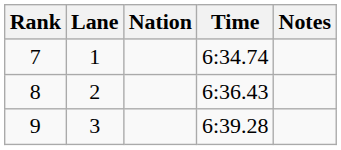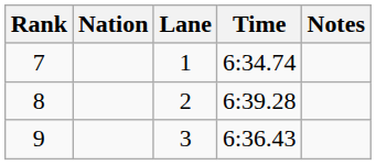columns swapped: Lane <-> Nation
8 | Time: 6:36.43 -> 6:39.28
9 | Time: 6:39.28 -> 6:36.43
